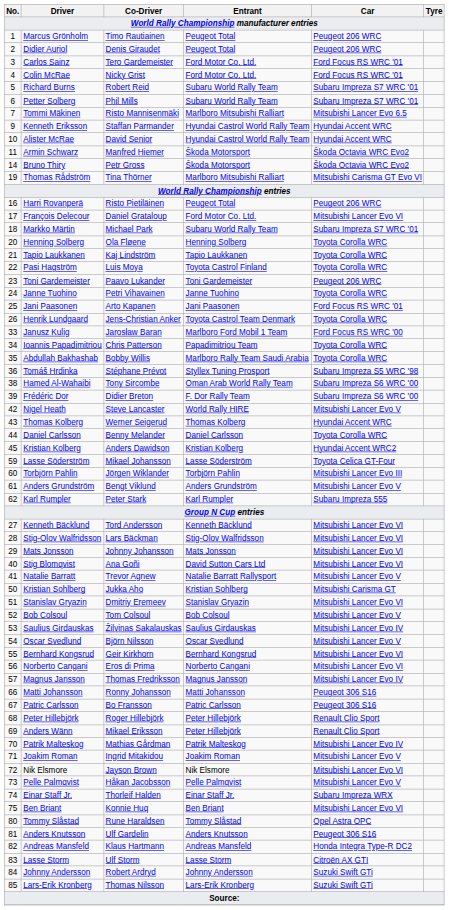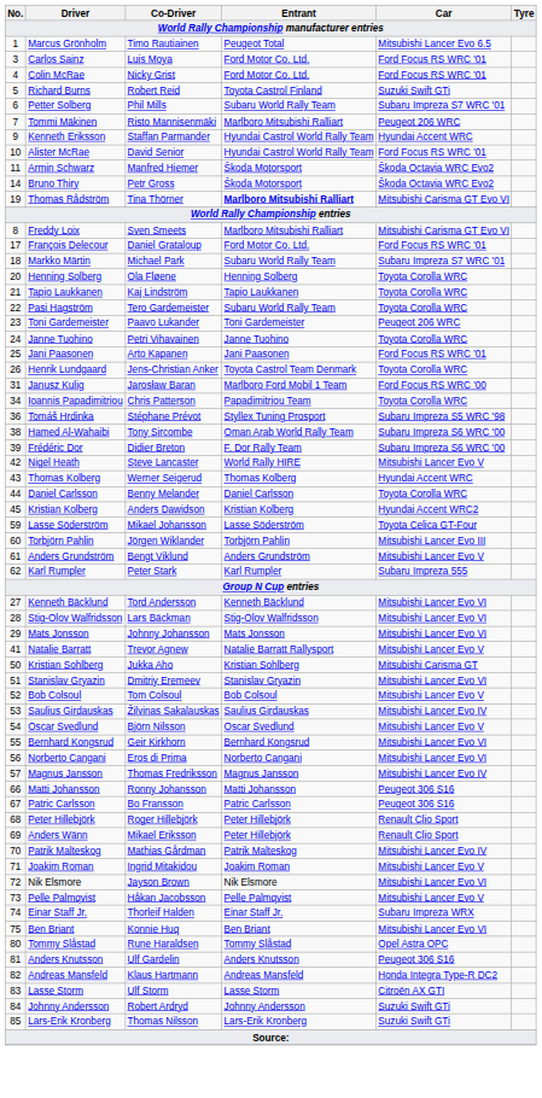Marcus Grönholm | Car: Peugeot 206 WRC -> Mitsubishi Lancer Evo 6.5
- row: 2 | Didier Auriol | Denis Giraudet | Peugeot Total | Peugeot 206 WRC
Carlos Sainz | Co-Driver: Tero Gardemeister -> Luis Moya
Richard Burns | Entrant: Subaru World Rally Team -> Toyota Castrol Finland
Richard Burns | Car: Subaru Impreza S7 WRC '01 -> Suzuki Swift GTi
Tommi Mäkinen | Car: Mitsubishi Lancer Evo 6.5 -> Peugeot 206 WRC
Alister McRae | Car: Hyundai Accent WRC -> Ford Focus RS WRC '01
Thomas Rådström | Entrant: normal -> bold
+ row: 8 | Freddy Loix | Sven Smeets | Marlboro Mitsubishi Ralliart | Mitsubishi Carisma GT Evo VI
- row: 16 | Harri Rovanperä | Risto Pietiläinen | Peugeot Total | Peugeot 206 WRC
François Delecour | Car: Mitsubishi Lancer Evo VI -> Ford Focus RS WRC '01
Pasi Hagström | Co-Driver: Luis Moya -> Tero Gardemeister
Pasi Hagström | Entrant: Toyota Castrol Finland -> Subaru World Rally Team
Janusz Kulig | No.: 33 -> 31
- row: 35 | Abdullah Bakhashab | Bobby Willis | Marlboro Rally Team Saudi Arabia | Toyota Corolla WRC
- row: 40 | Stig Blomqvist | Ana Goñi | David Sutton Cars Ltd | Mitsubishi Lancer Evo VI
